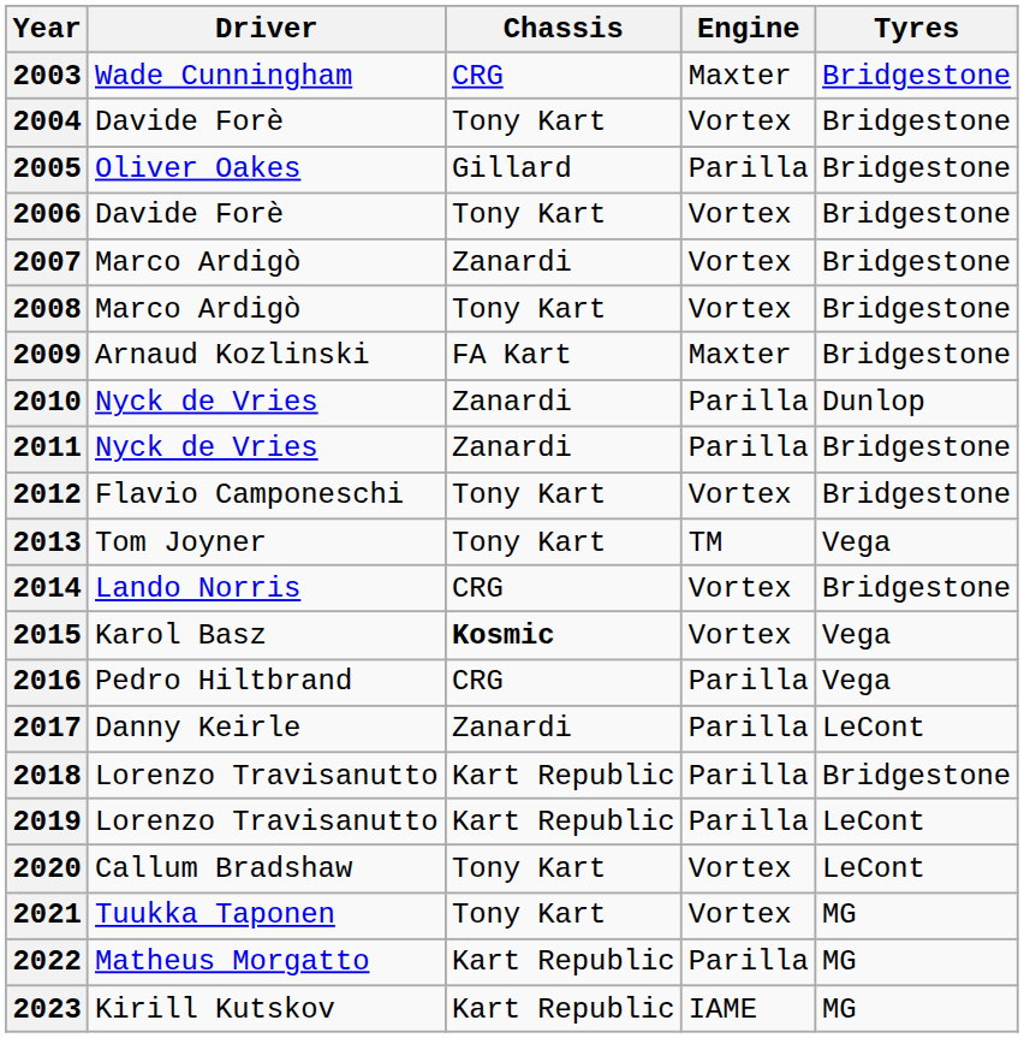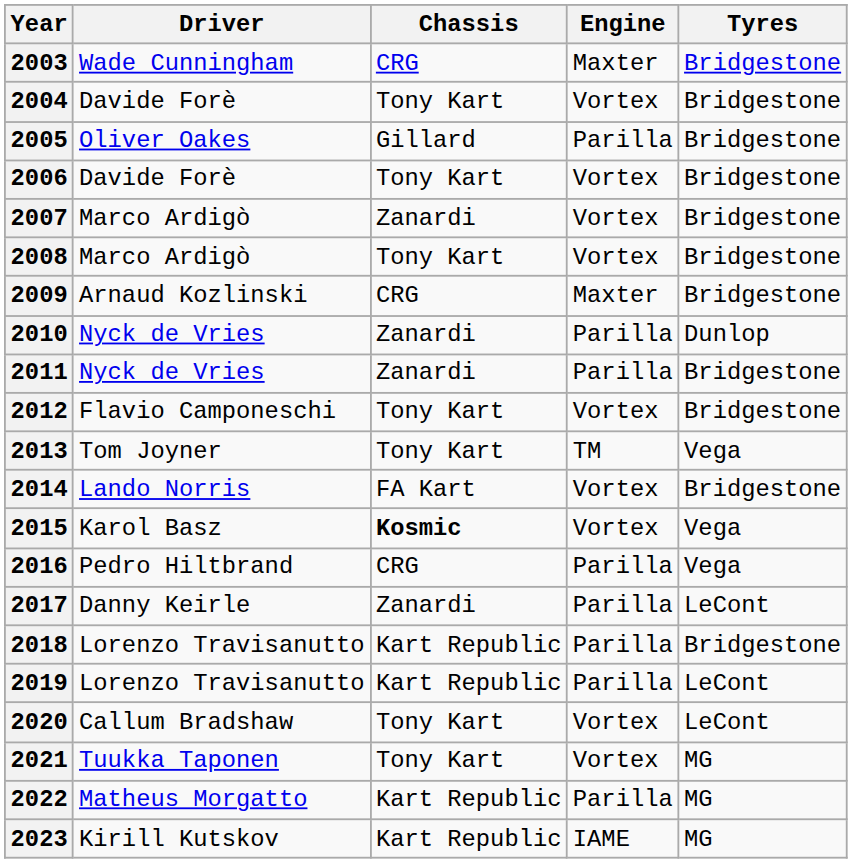2009 | Chassis: FA Kart -> CRG
2014 | Chassis: CRG -> FA Kart
